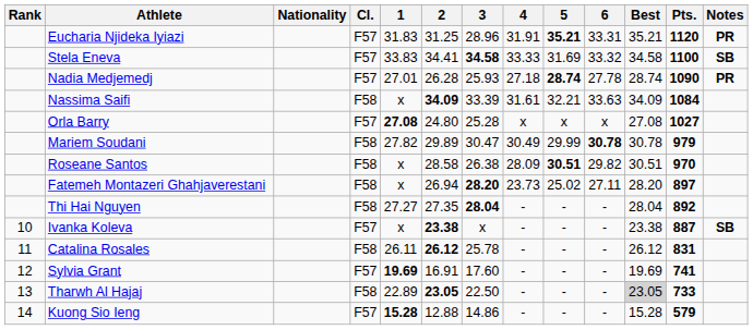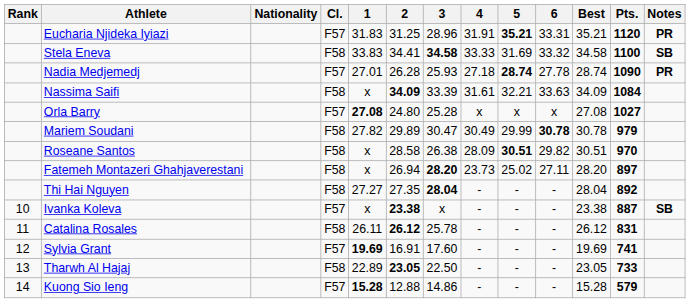Stela Eneva | Cl.: F57 -> F58
Tharwh Al Hajaj | Best: lightgrey background -> no background
